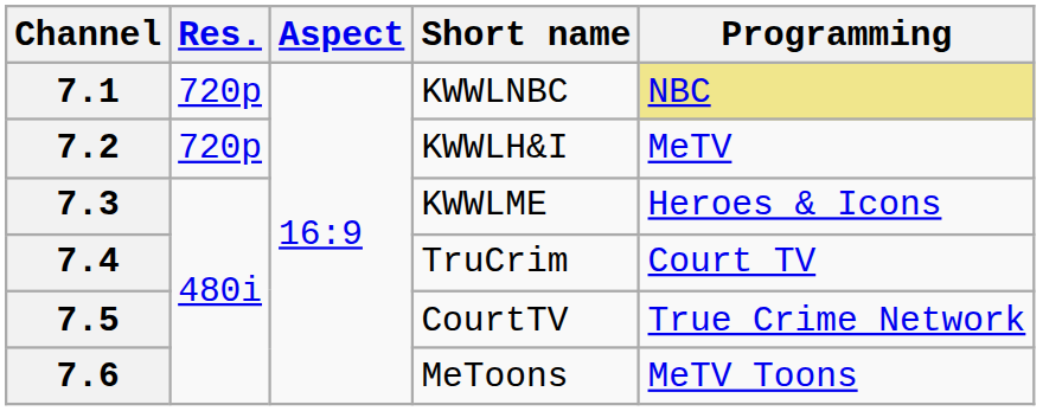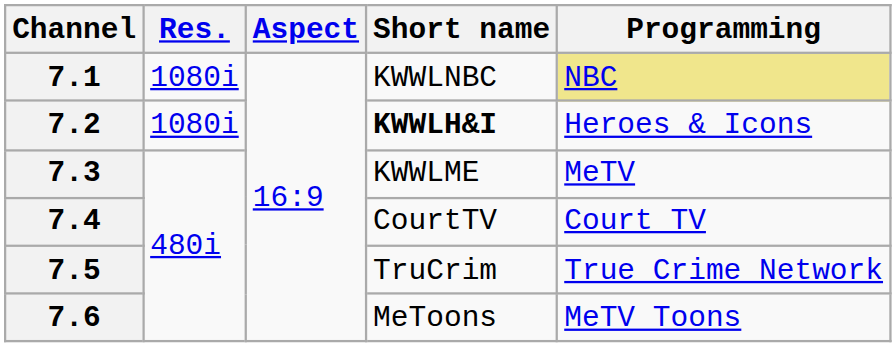7.1 | Res.: 720p -> 1080i
7.2 | Res.: 720p -> 1080i
7.2 | Short name: normal -> bold
7.2 | Programming: MeTV -> Heroes & Icons
7.3 | Programming: Heroes & Icons -> MeTV
7.4 | Short name: TruCrim -> CourtTV
7.5 | Short name: CourtTV -> TruCrim
